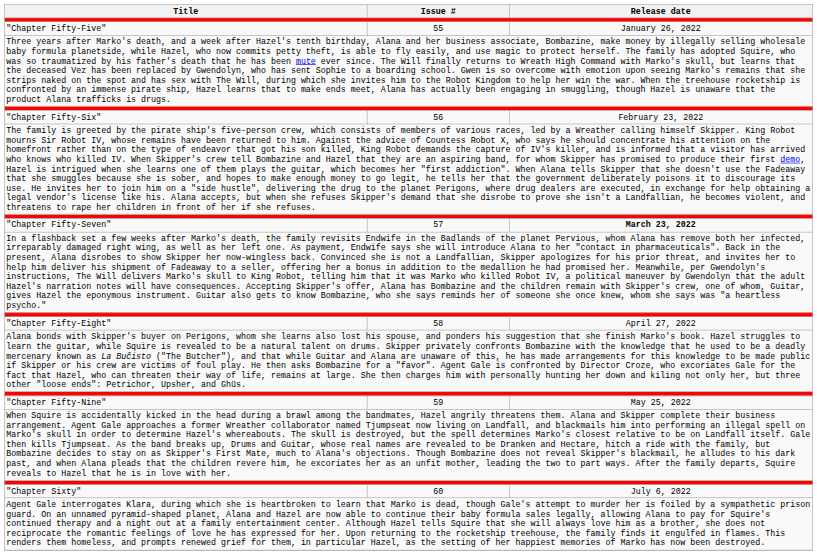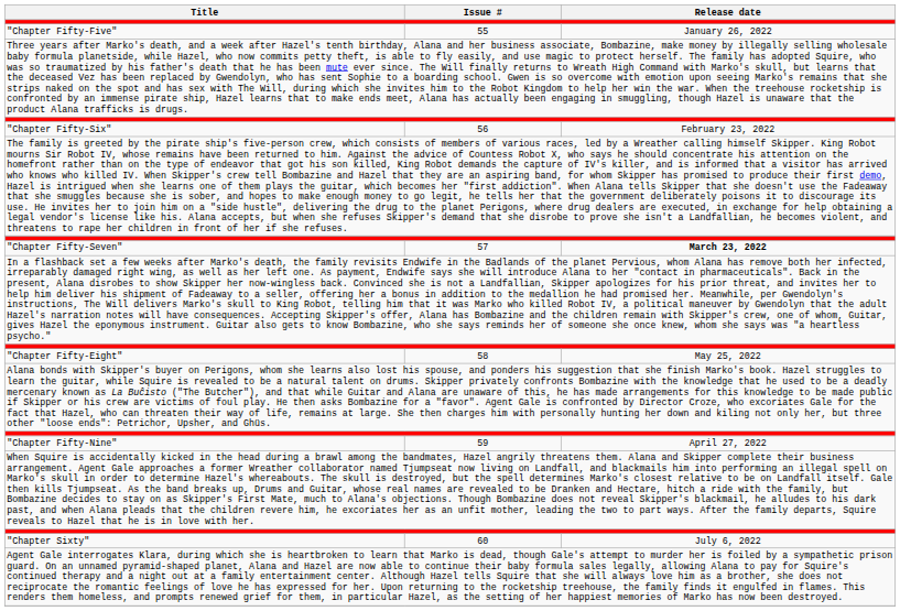"Chapter Fifty-Eight" | Release date: April 27, 2022 -> May 25, 2022
"Chapter Fifty-Nine" | Release date: May 25, 2022 -> April 27, 2022
